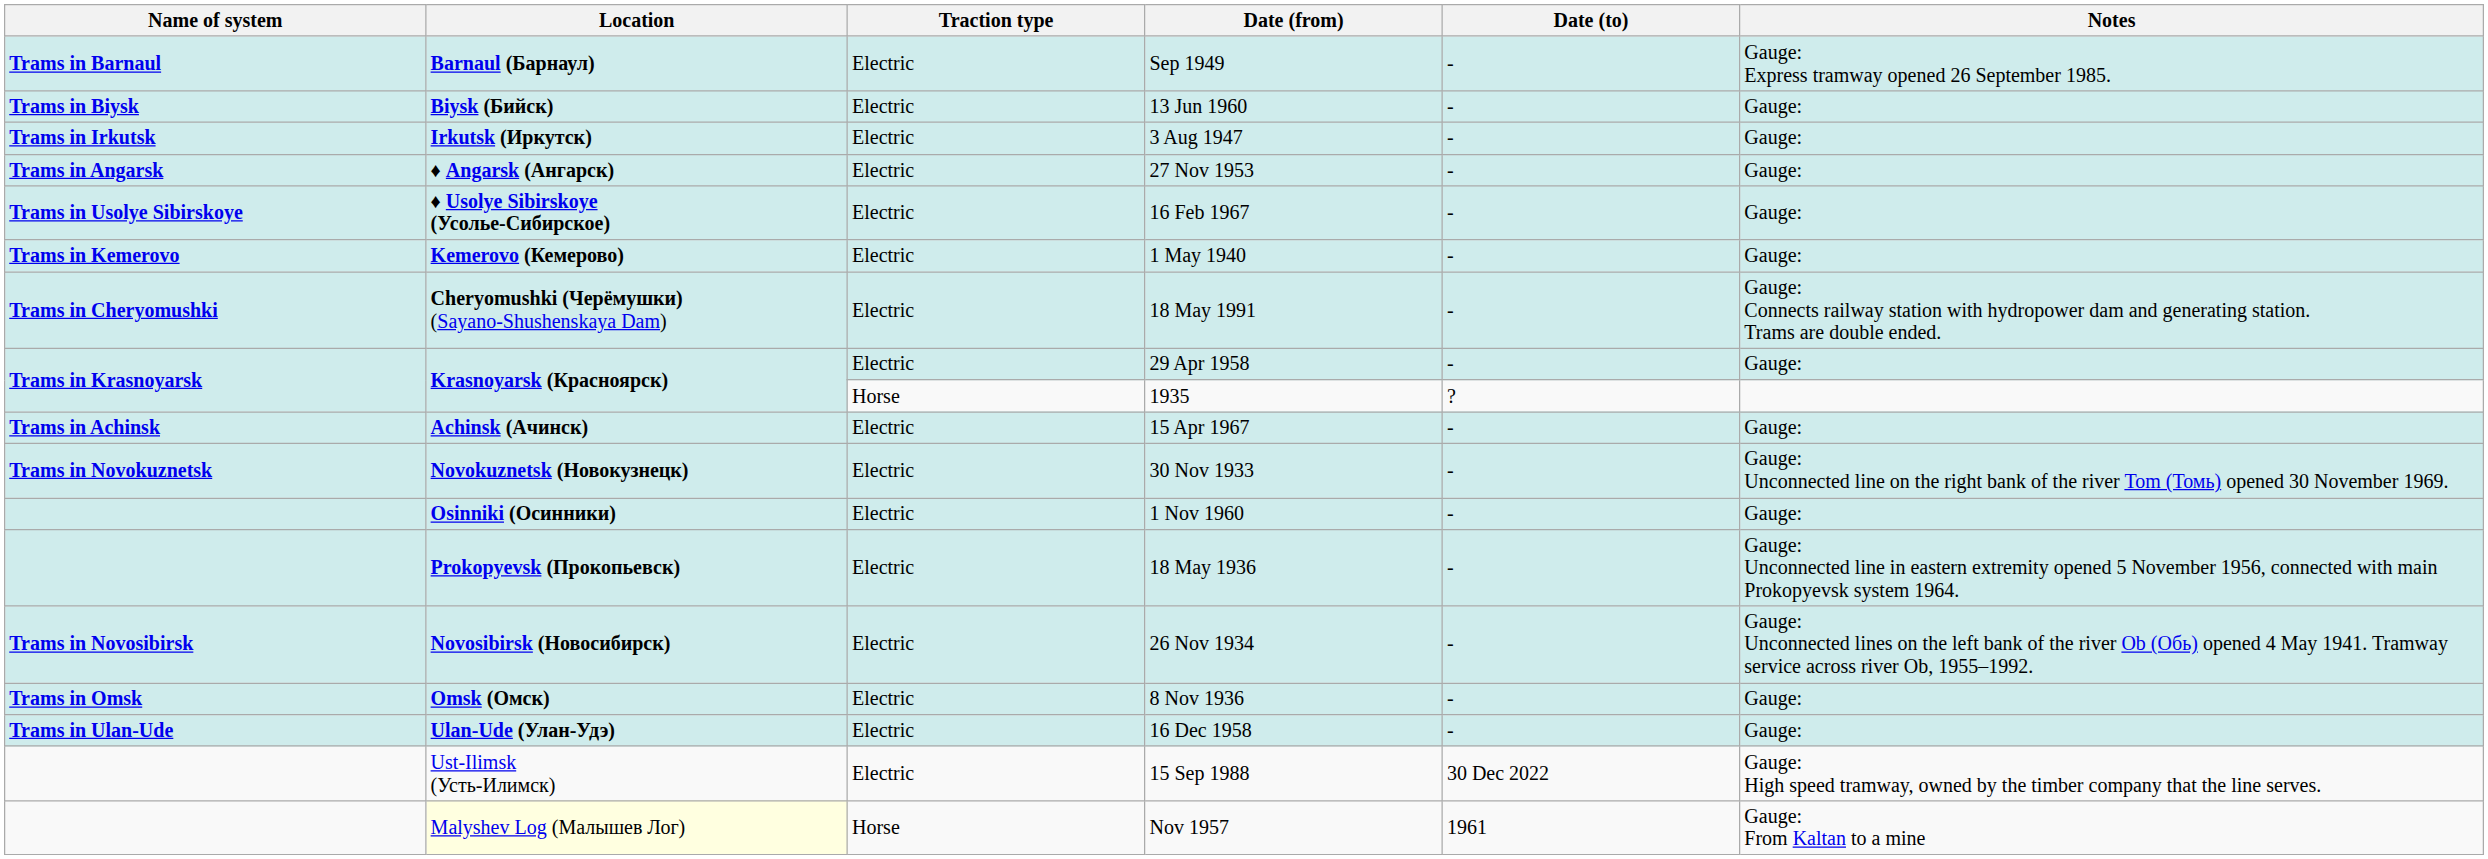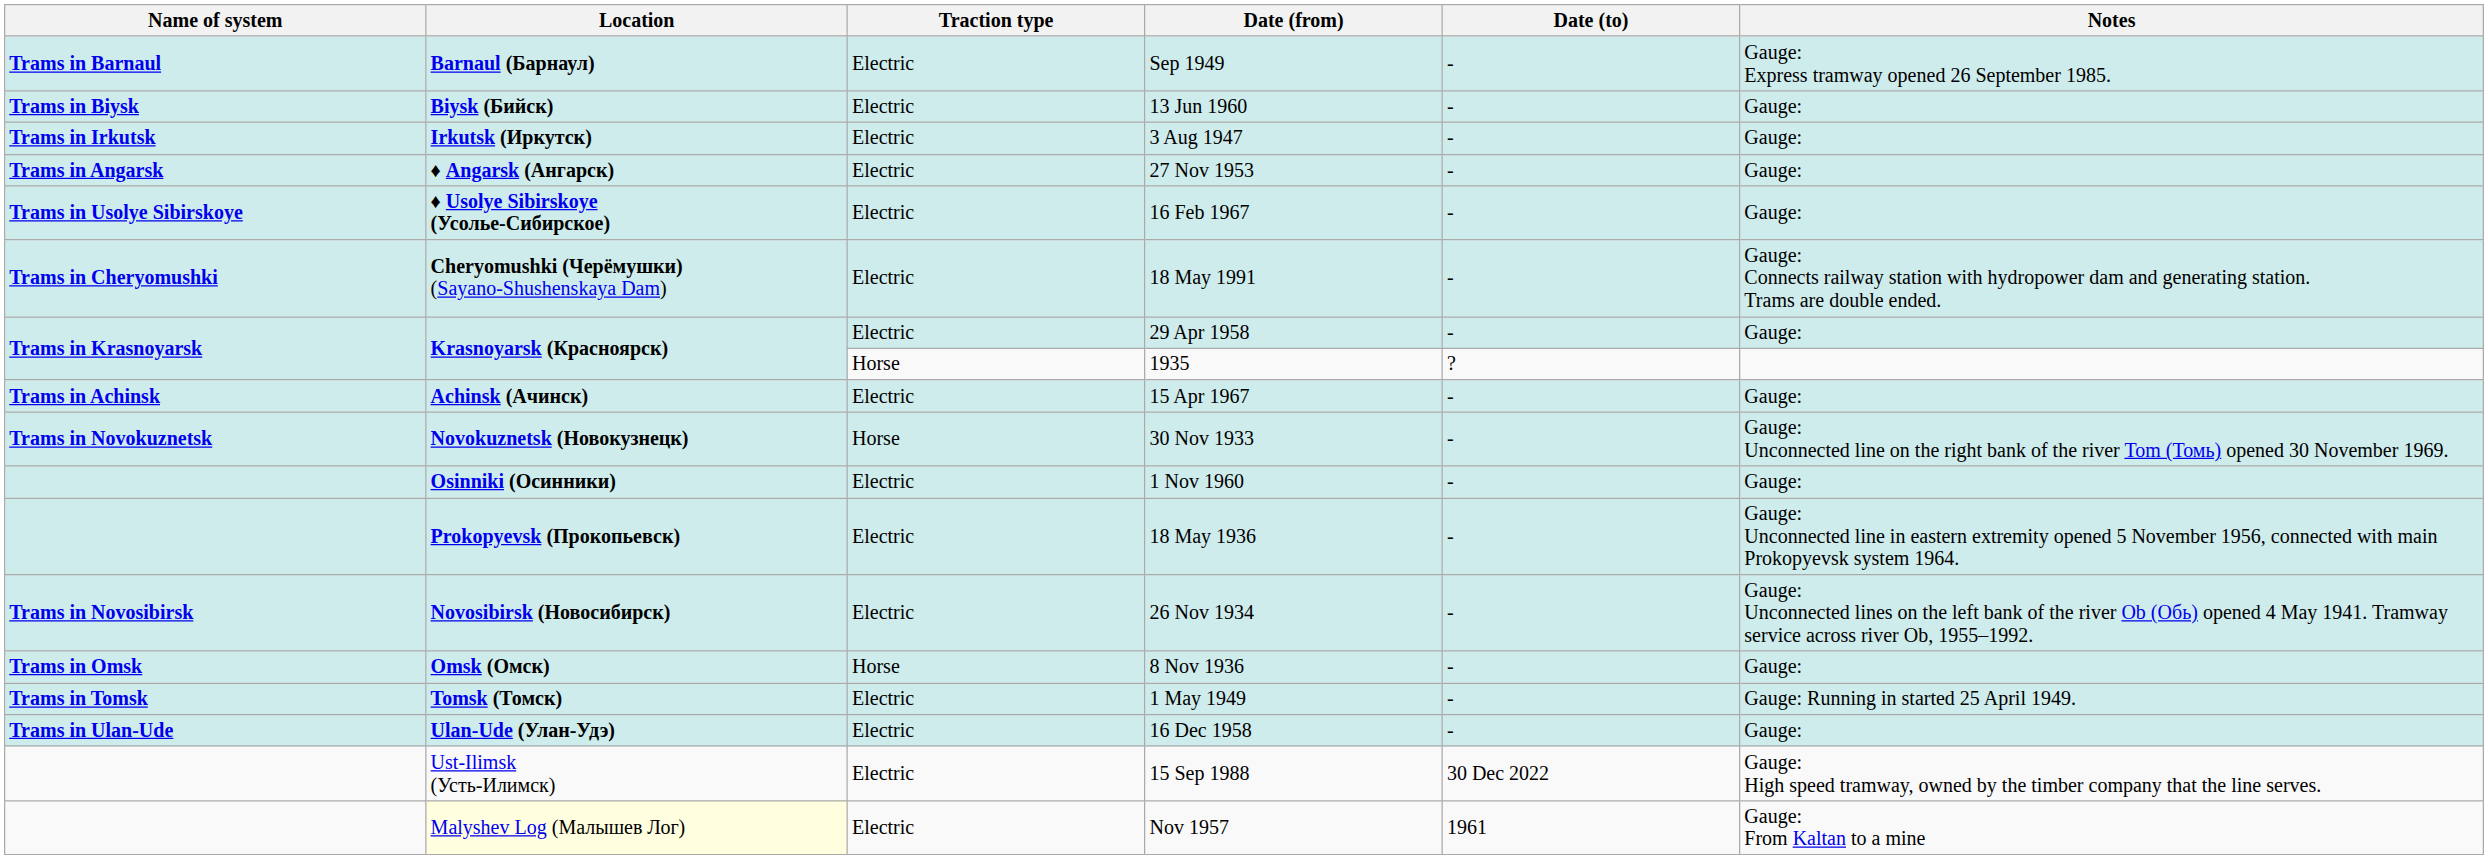- row: Trams in Kemerovo | Kemerovo (Кемерово) | Electric | 1 May 1940 | - | Gauge:
30 Nov 1933 | Traction type: Electric -> Horse
8 Nov 1936 | Traction type: Electric -> Horse
+ row: Trams in Tomsk | Tomsk (Томск) | Electric | 1 May 1949 | - | Gauge: Running in started 25 April 1949.
Nov 1957 | Traction type: Horse -> Electric
